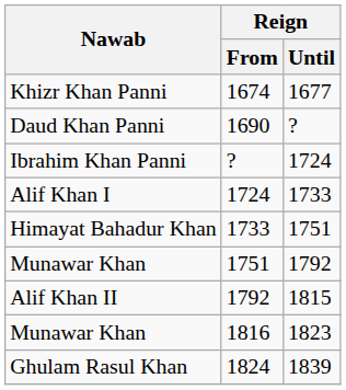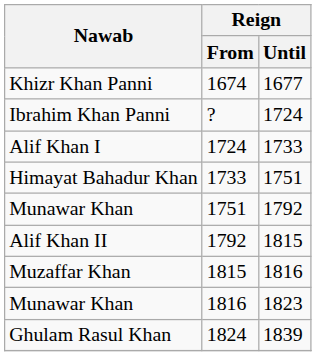- row: Daud Khan Panni | 1690 | ?
+ row: Muzaffar Khan | 1815 | 1816
